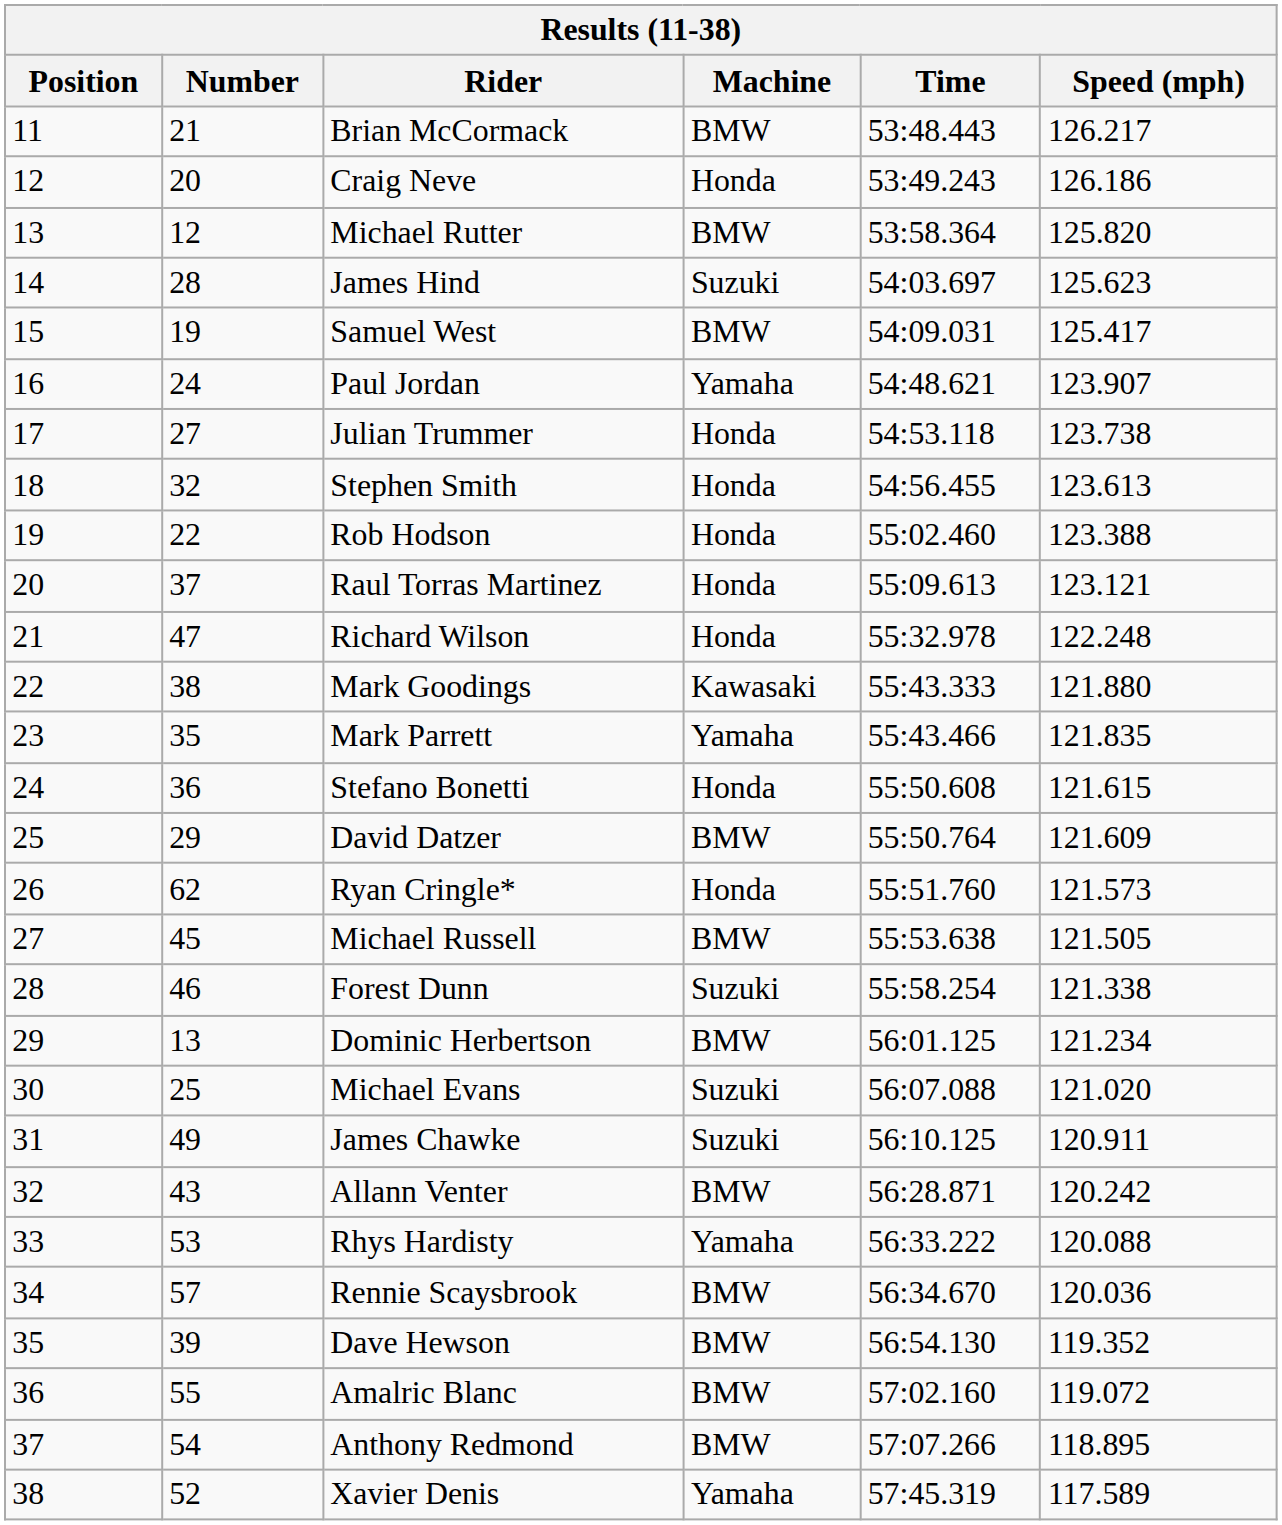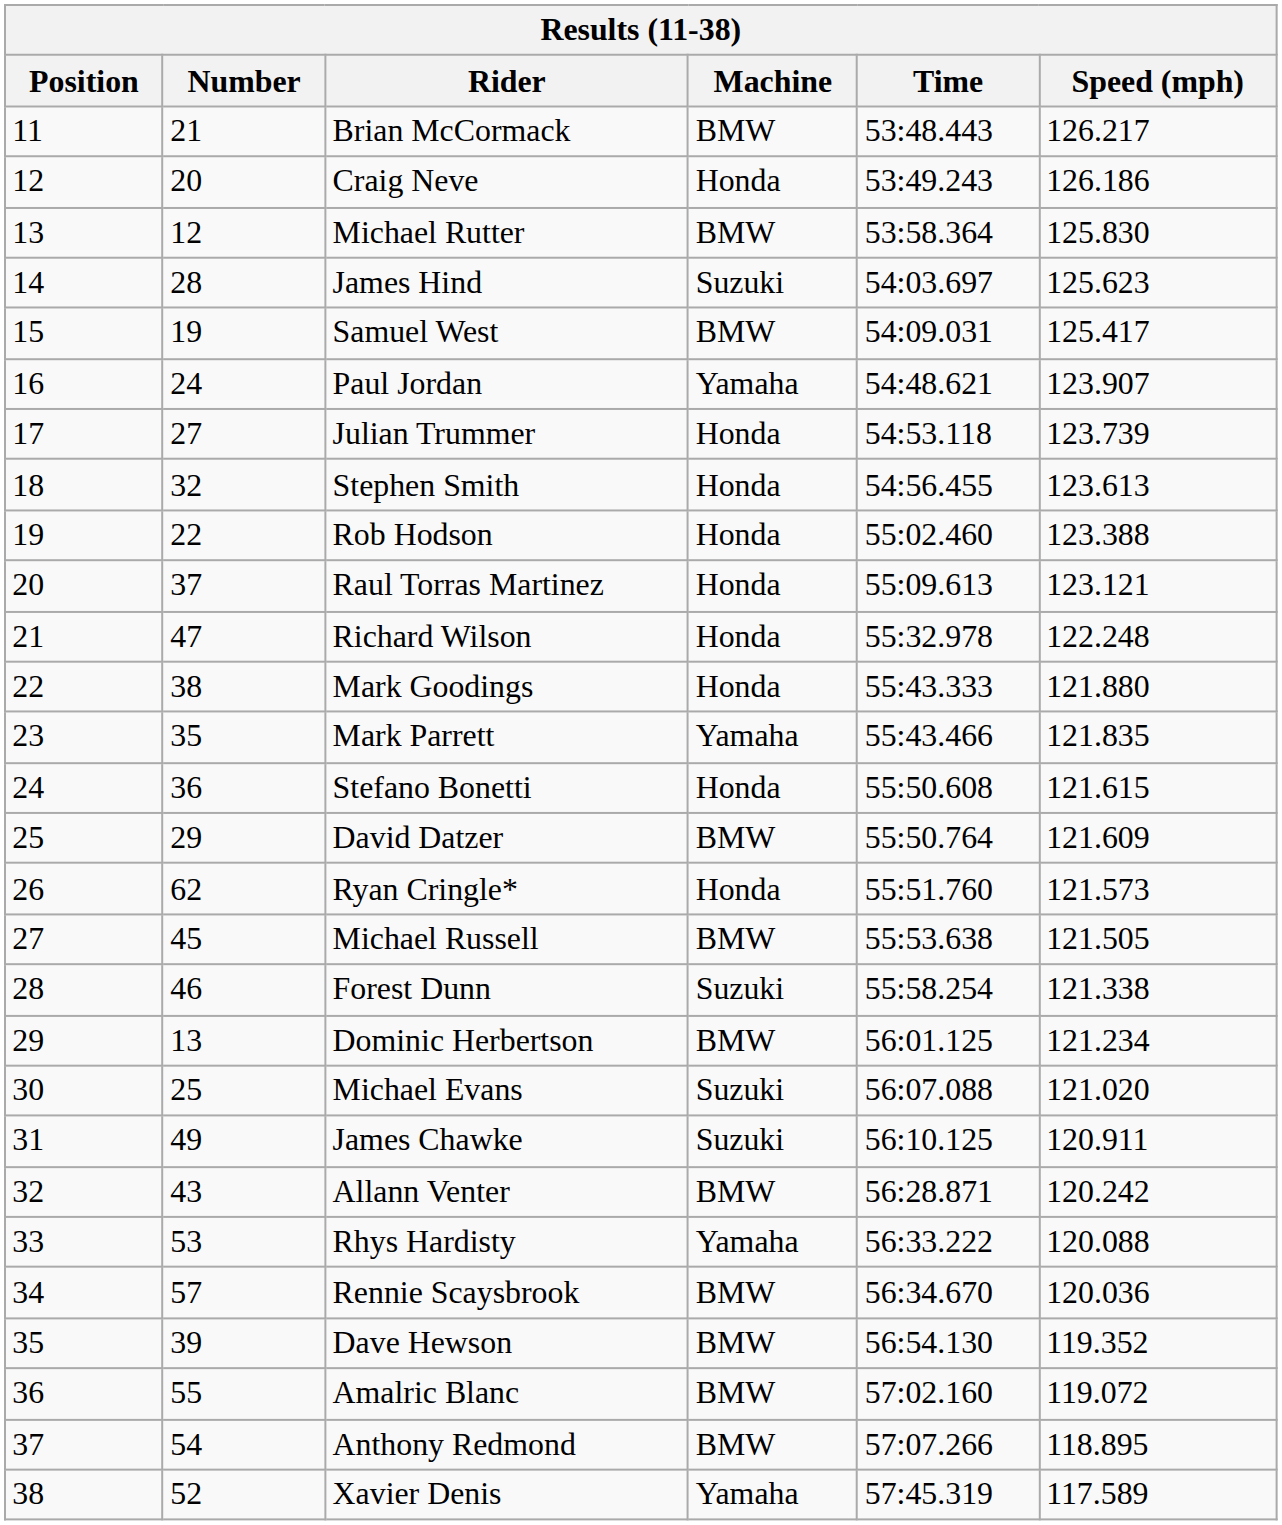Michael Rutter | Speed (mph): 125.820 -> 125.830
Julian Trummer | Speed (mph): 123.738 -> 123.739
Mark Goodings | Machine: Kawasaki -> Honda
